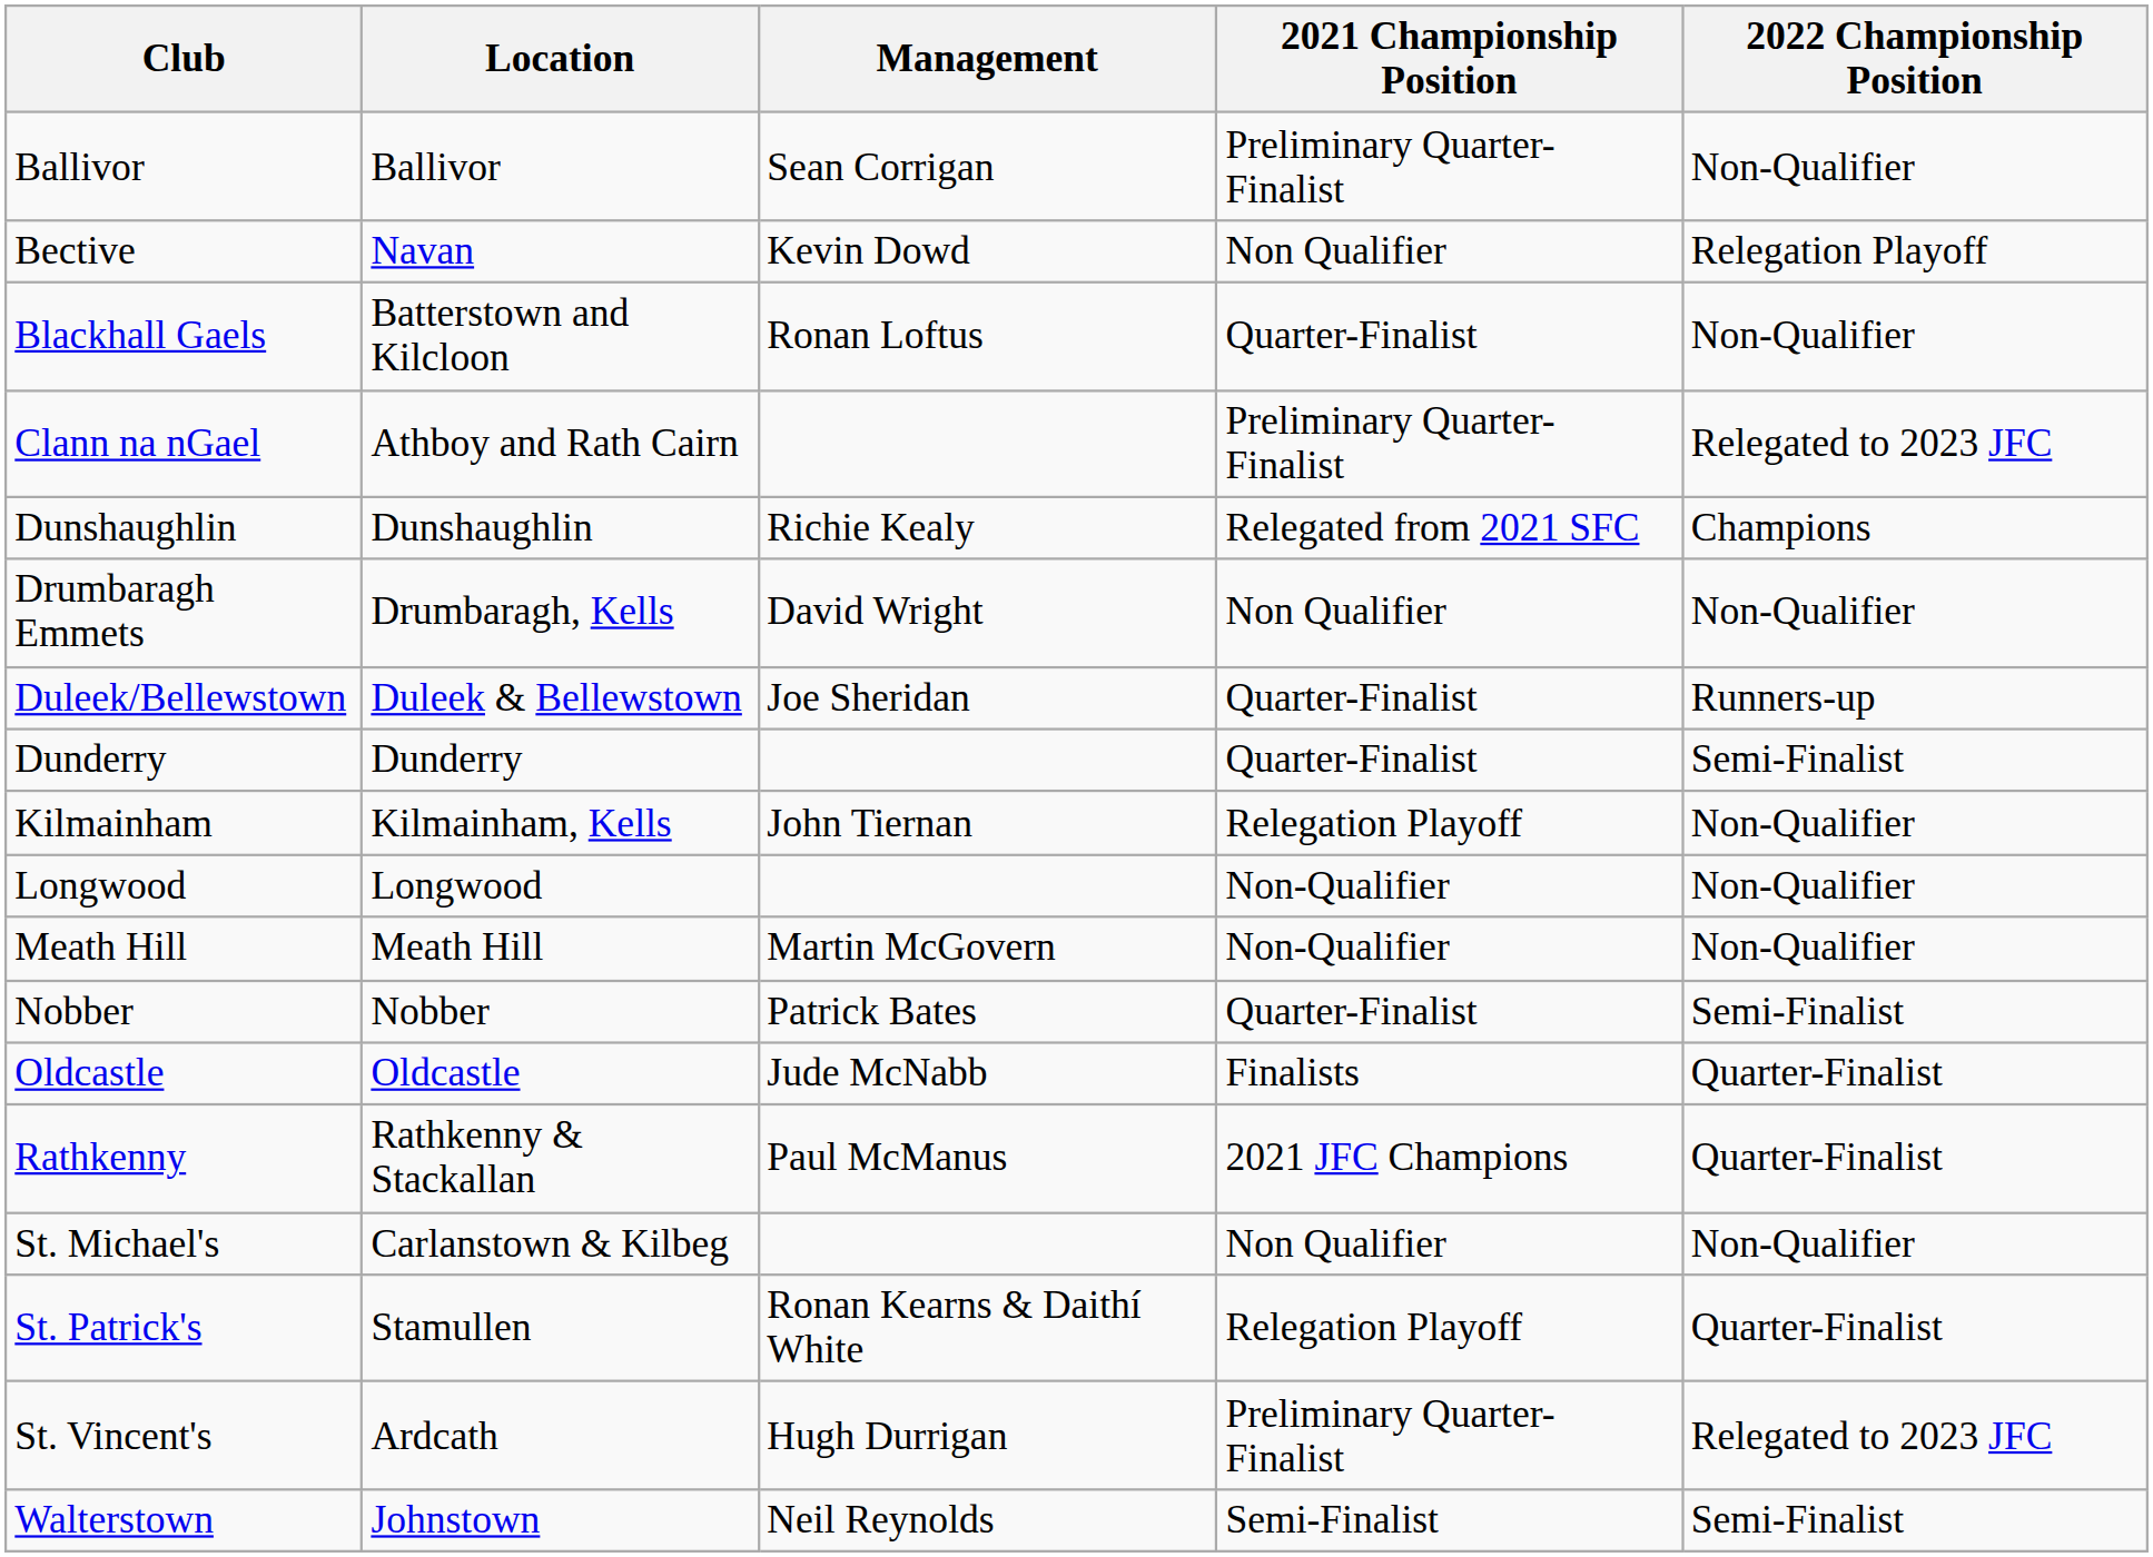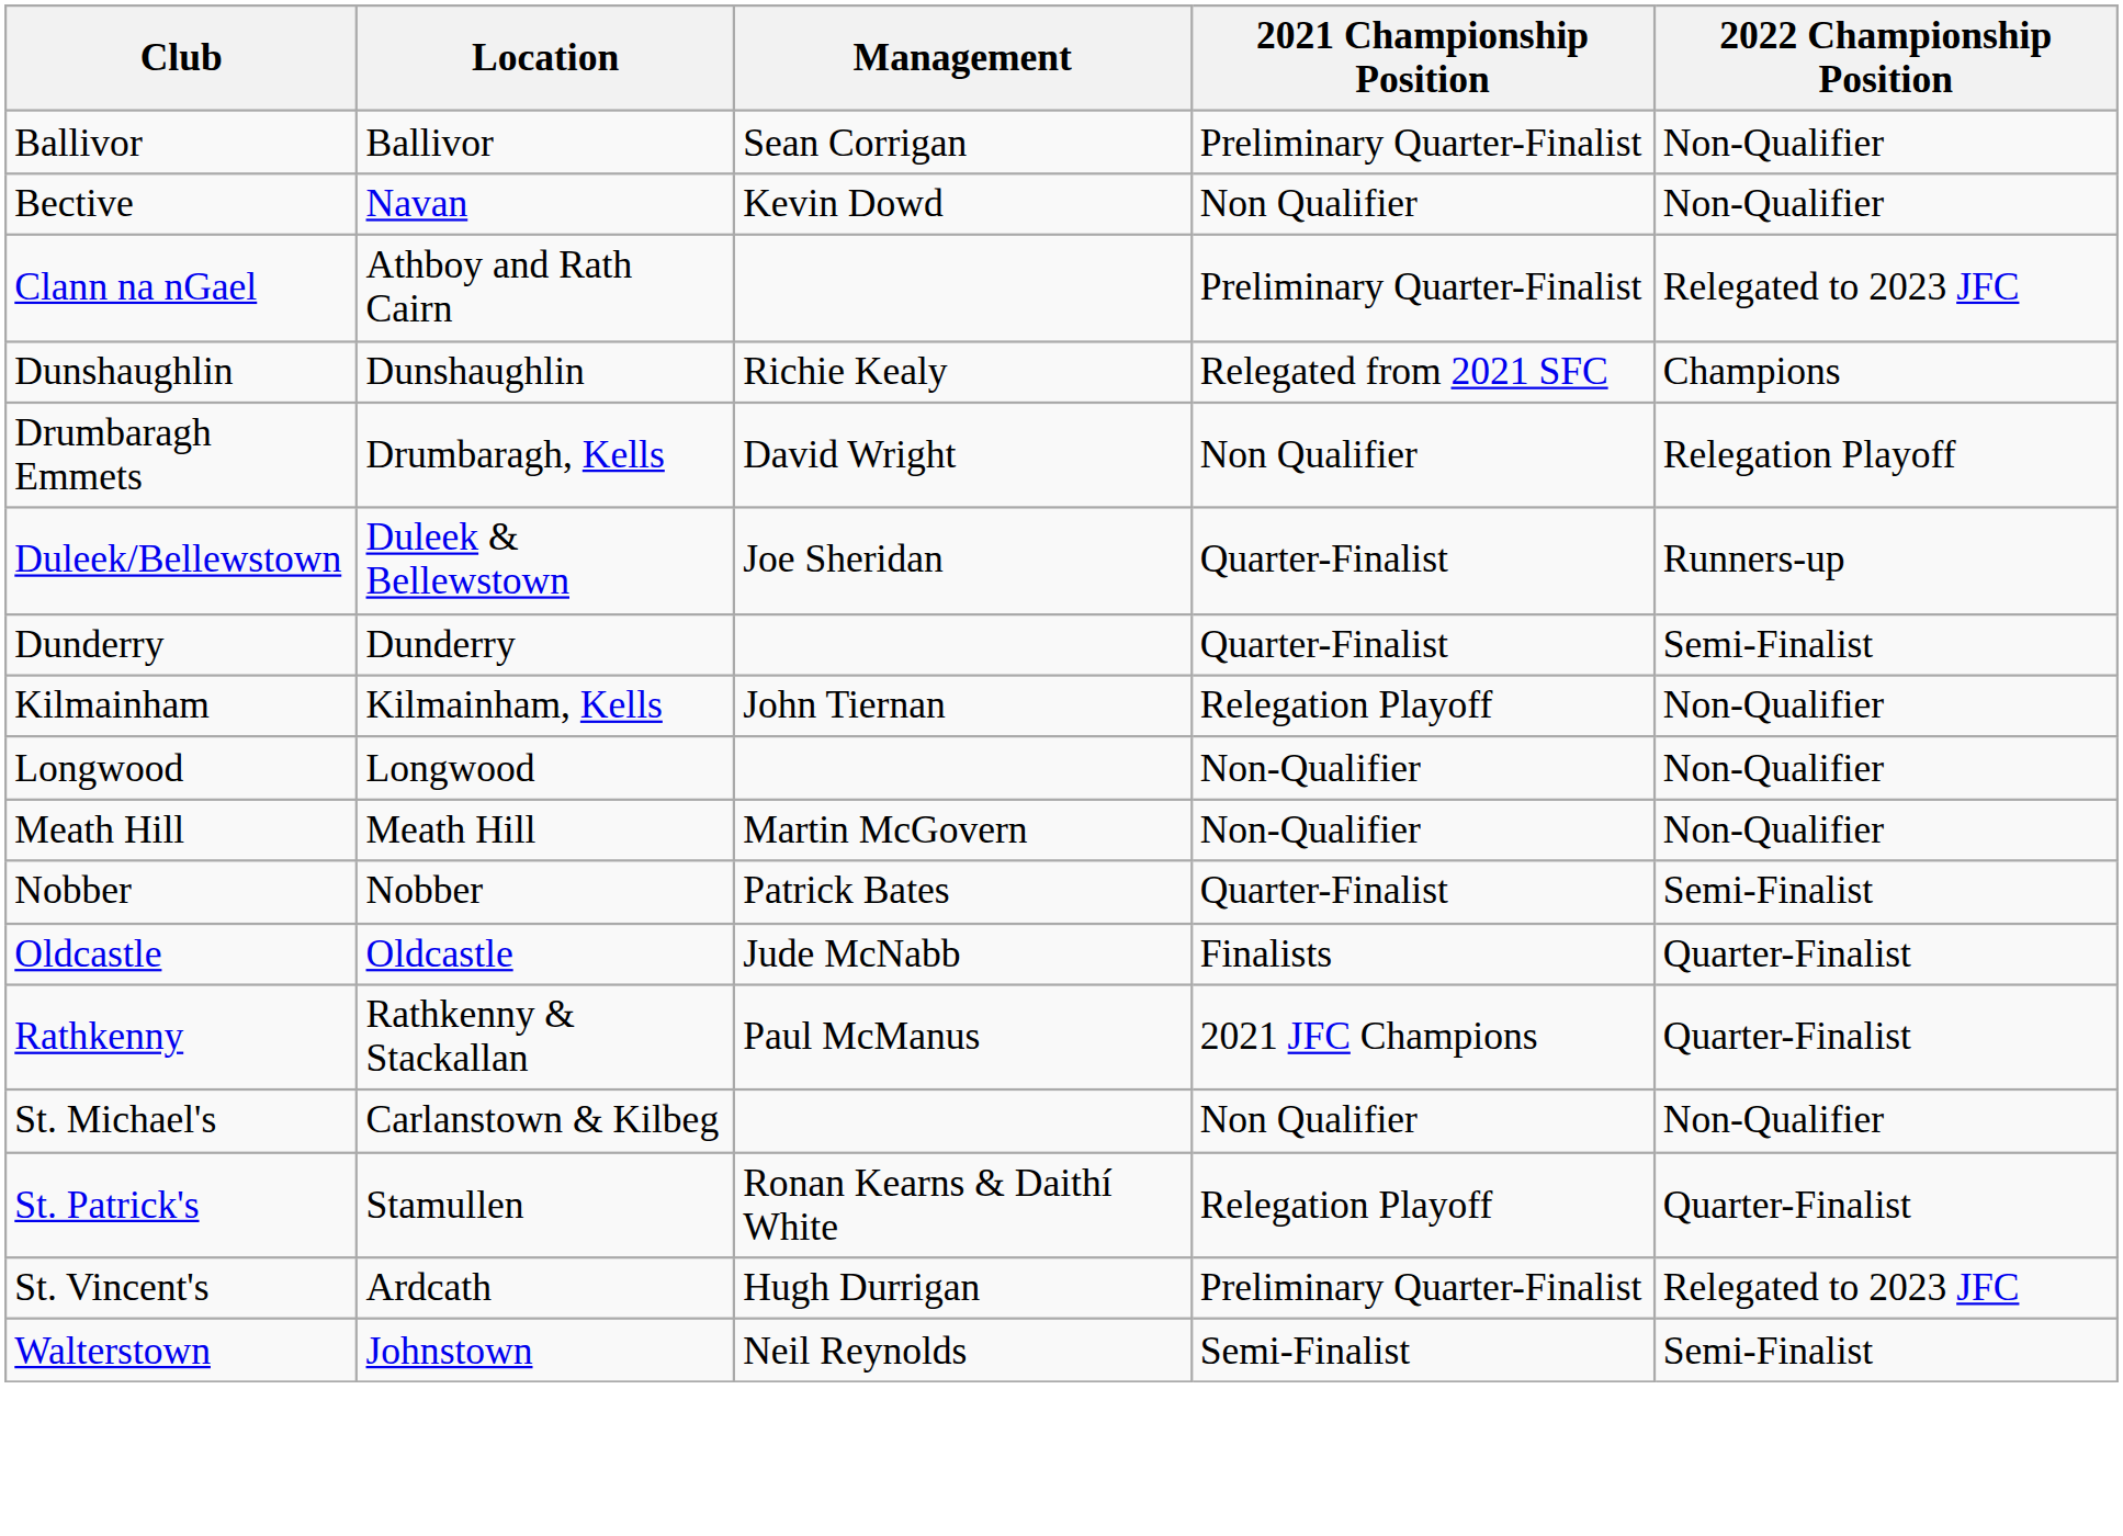Bective | 2022 Championship Position: Relegation Playoff -> Non-Qualifier
- row: Blackhall Gaels | Batterstown and Kilcloon | Ronan Loftus | Quarter-Finalist | Non-Qualifier
Drumbaragh Emmets | 2022 Championship Position: Non-Qualifier -> Relegation Playoff
